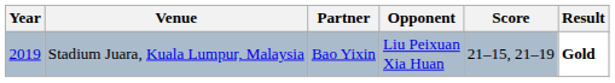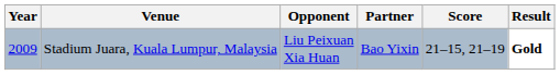columns swapped: Partner <-> Opponent
Stadium Juara, Kuala Lumpur, Malaysia | Year: 2019 -> 2009
